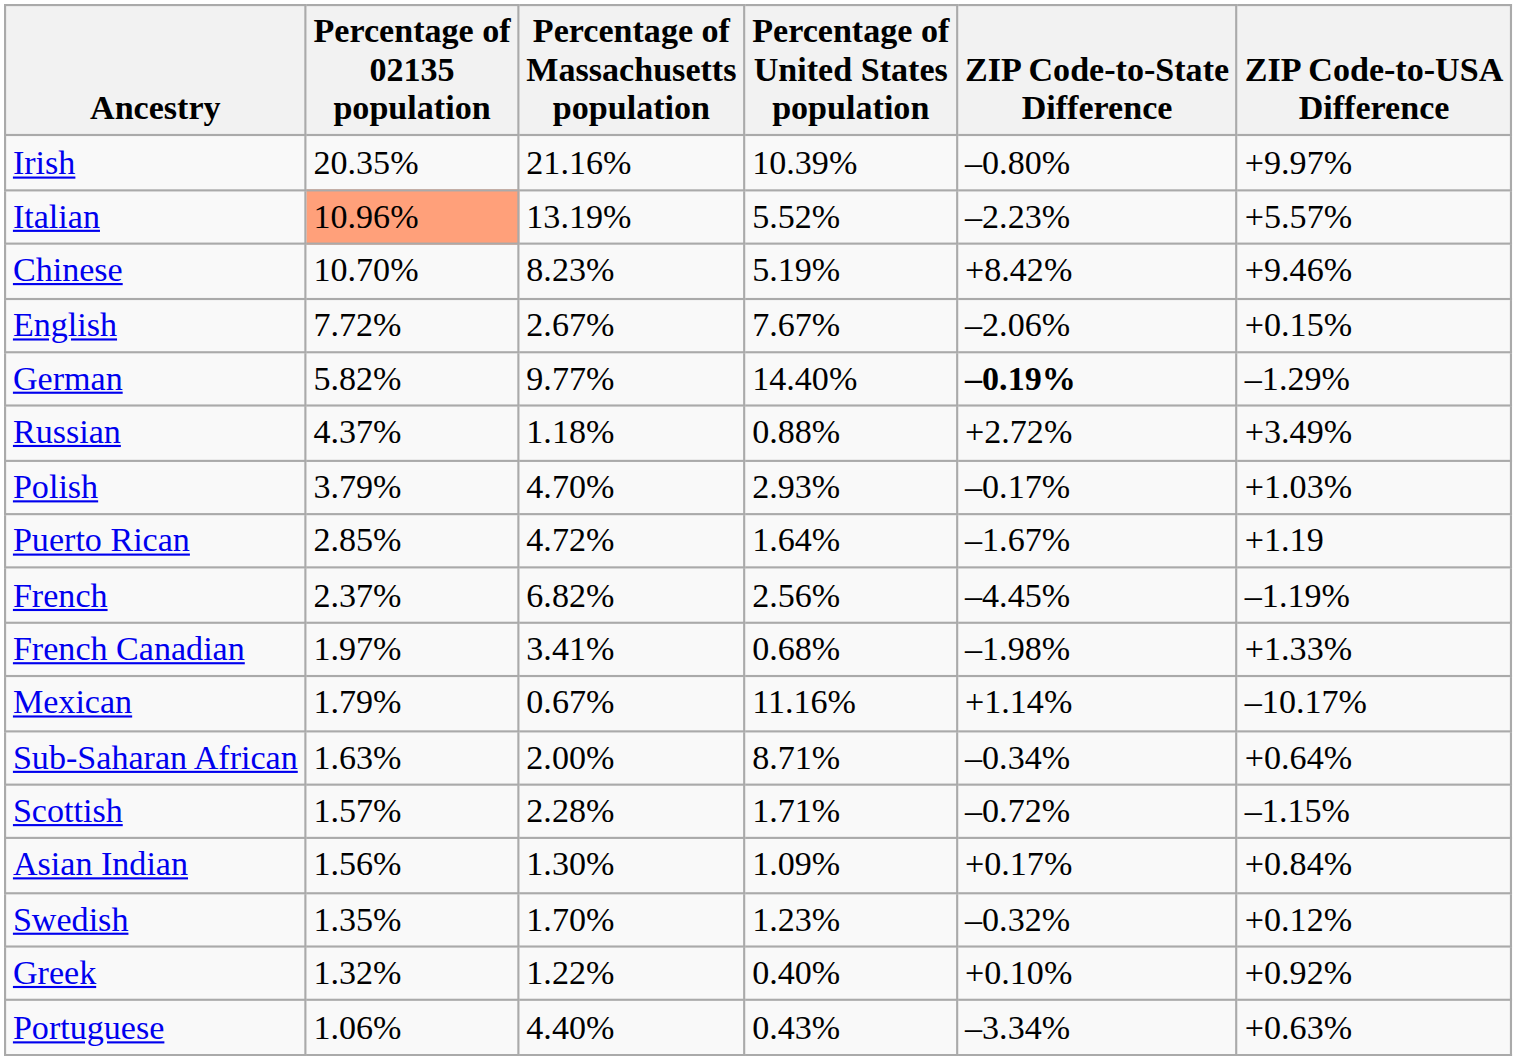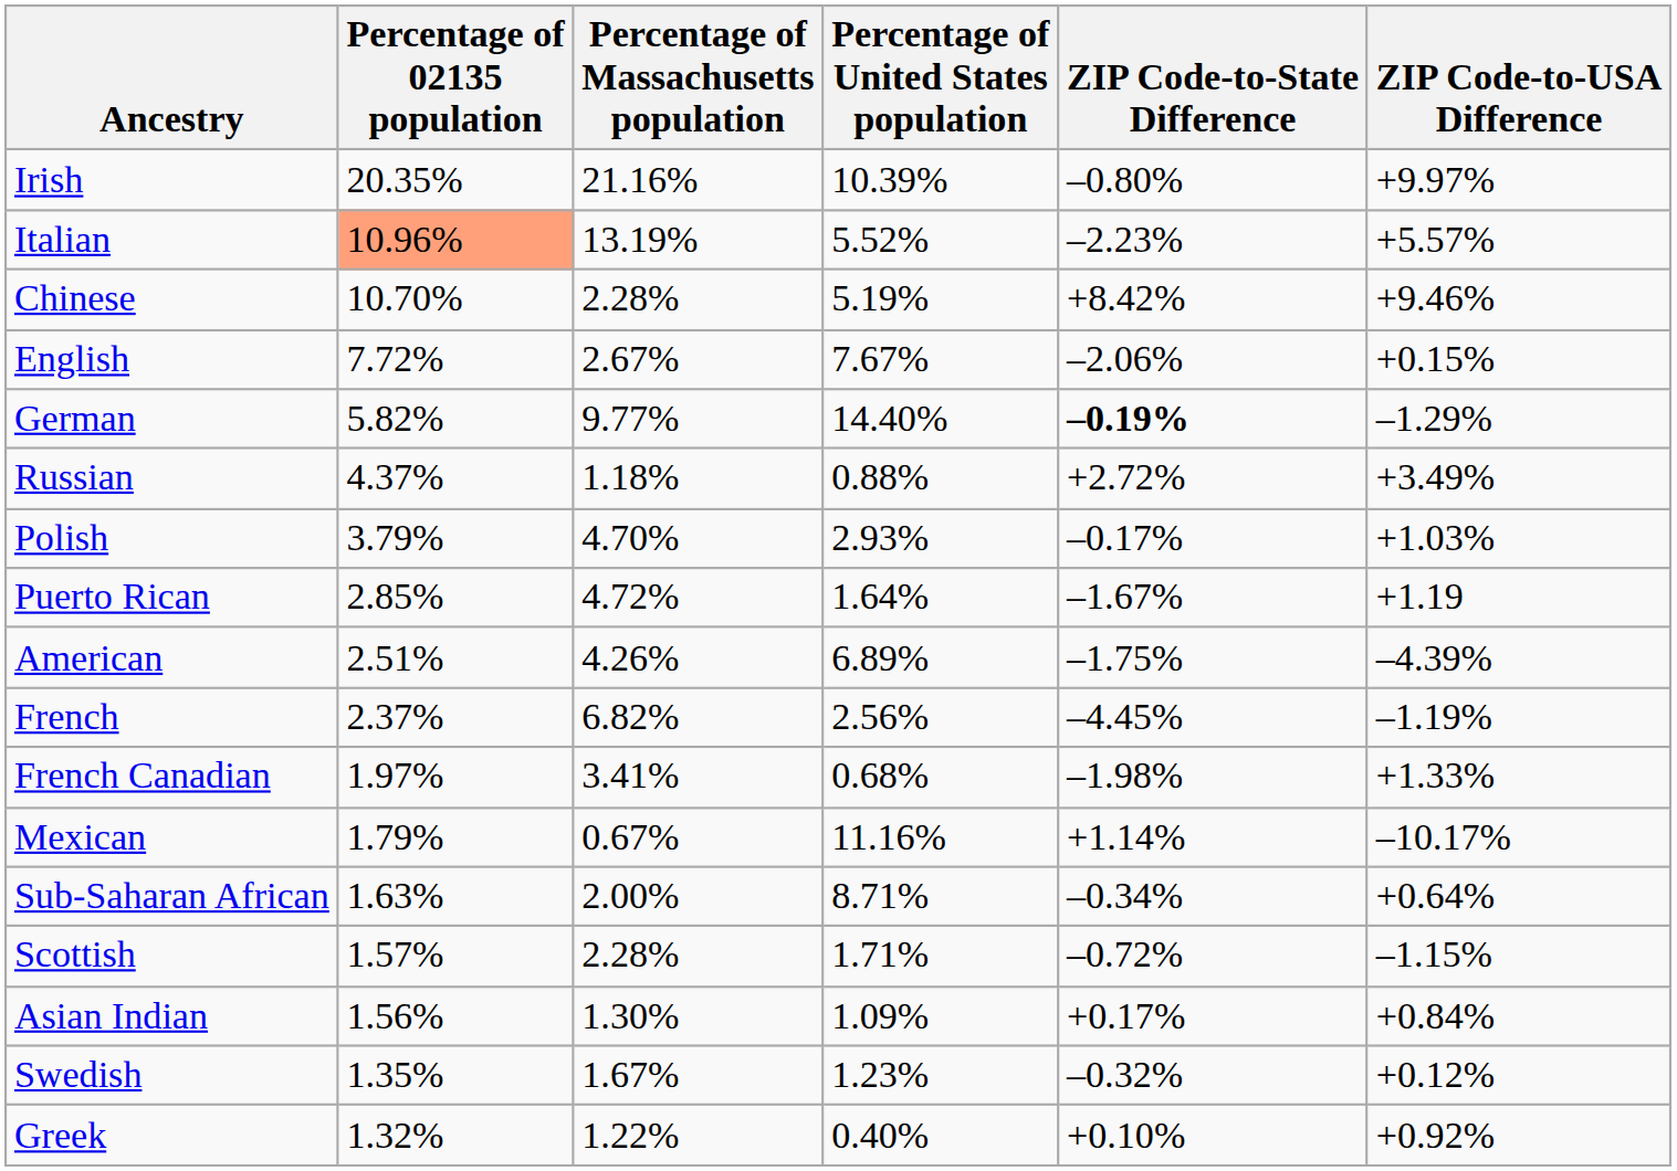Chinese | Percentage of Massachusetts population: 8.23% -> 2.28%
+ row: American | 2.51% | 4.26% | 6.89% | –1.75% | –4.39%
Swedish | Percentage of Massachusetts population: 1.70% -> 1.67%
- row: Portuguese | 1.06% | 4.40% | 0.43% | –3.34% | +0.63%
